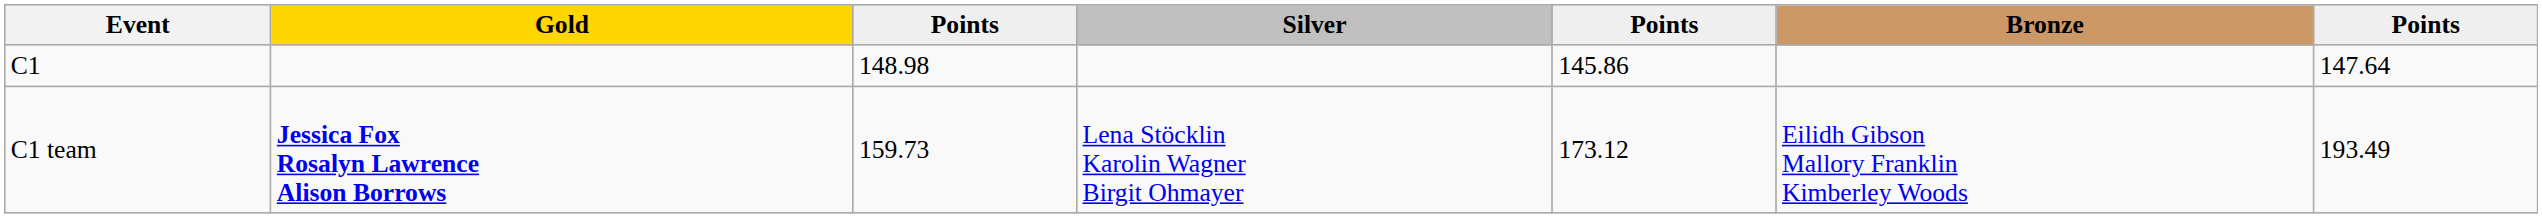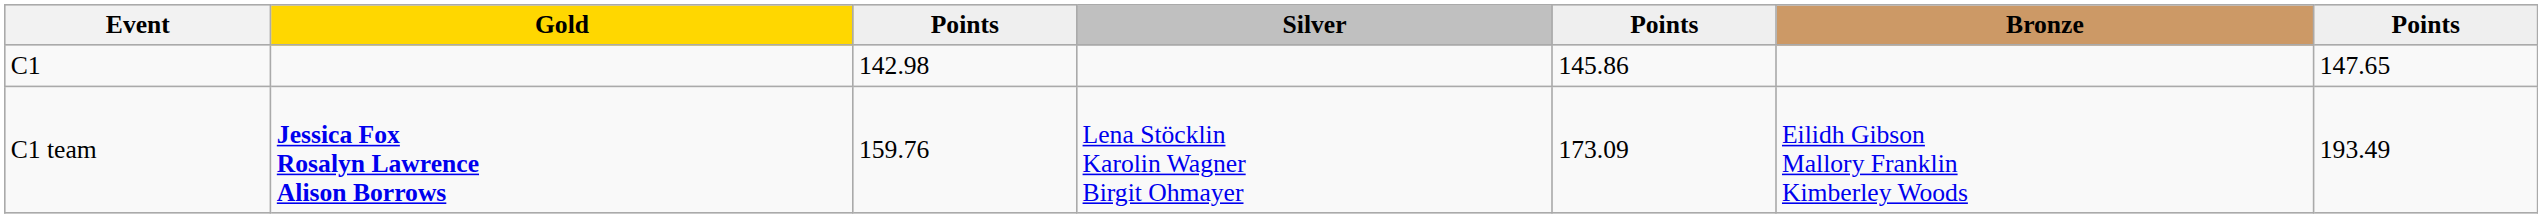C1 | column 3: 148.98 -> 142.98
C1 | column 7: 147.64 -> 147.65
C1 team | column 3: 159.73 -> 159.76
C1 team | column 5: 173.12 -> 173.09
